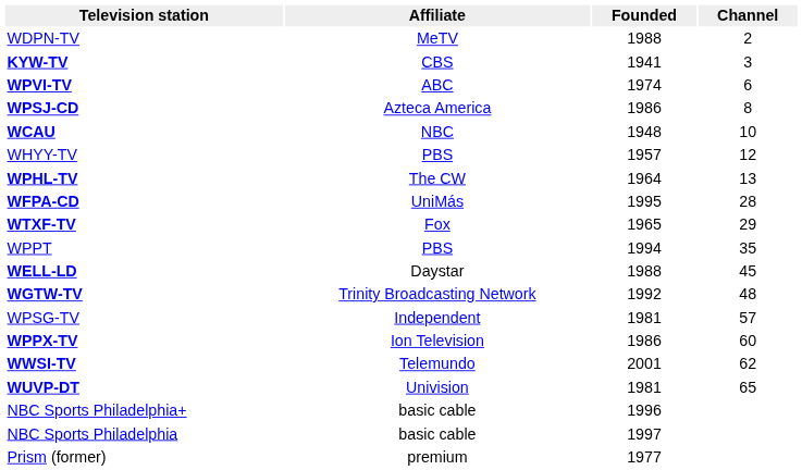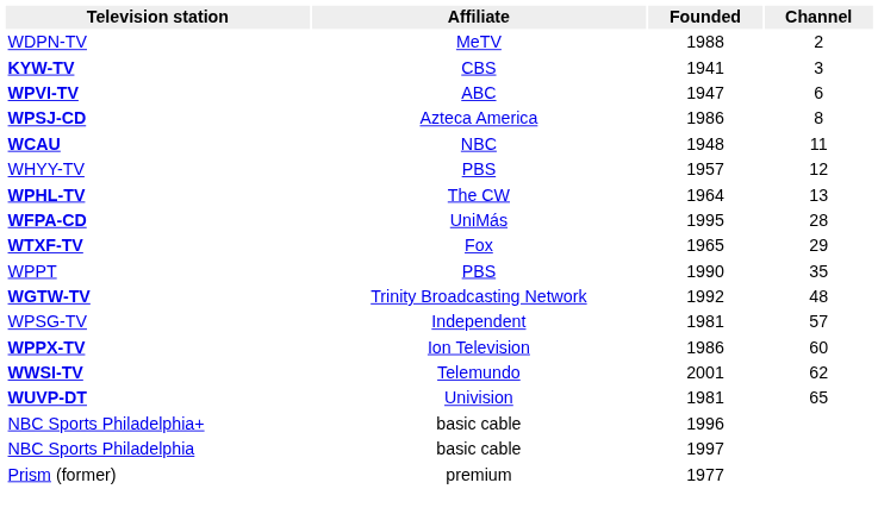WPVI-TV | Founded: 1974 -> 1947
WCAU | Channel: 10 -> 11
WPPT | Founded: 1994 -> 1990
- row: WELL-LD | Daystar | 1988 | 45
